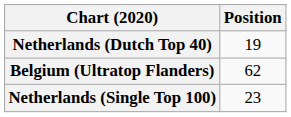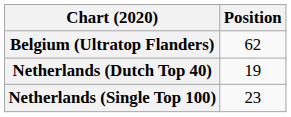rows swapped: Belgium (Ultratop Flanders) <-> Netherlands (Dutch Top 40)
